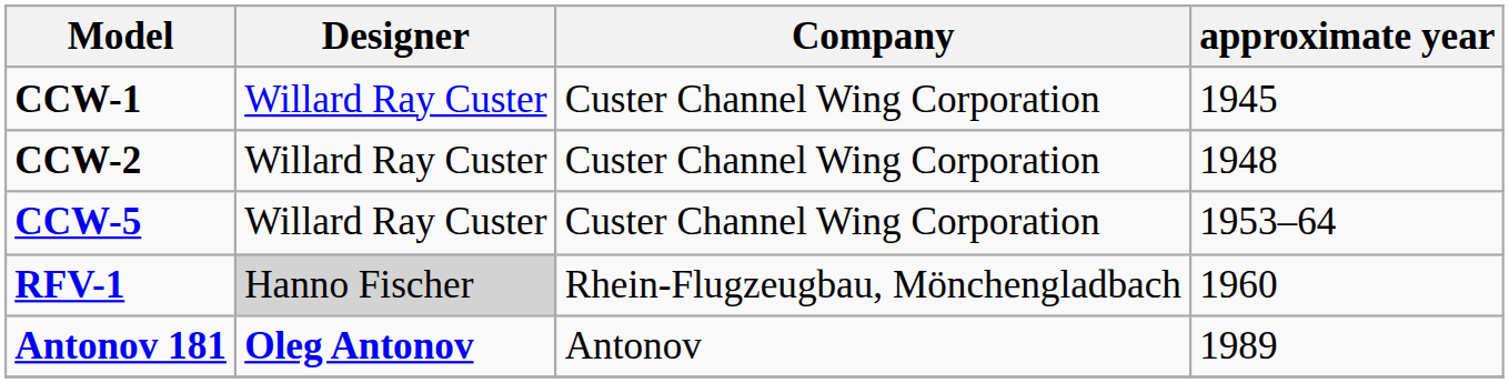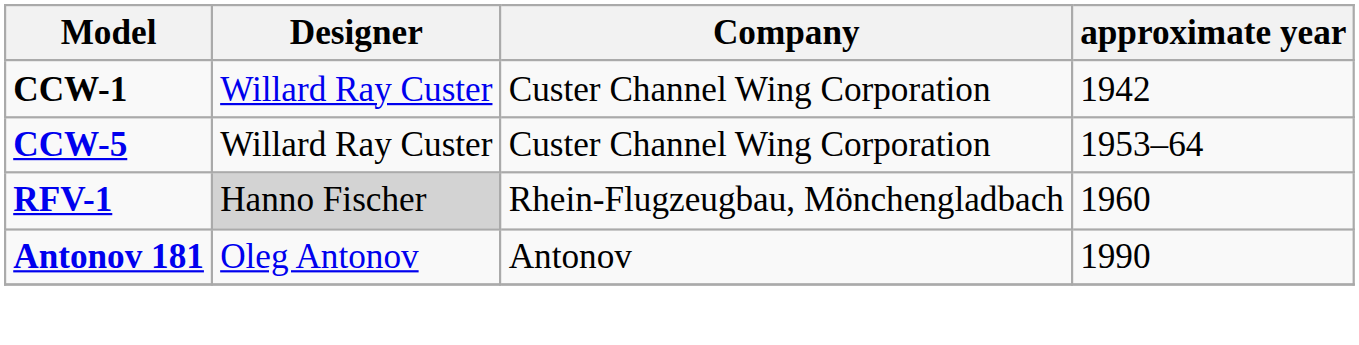CCW-1 | approximate year: 1945 -> 1942
- row: CCW-2 | Willard Ray Custer | Custer Channel Wing Corporation | 1948
Antonov 181 | Designer: bold -> normal
Antonov 181 | approximate year: 1989 -> 1990
